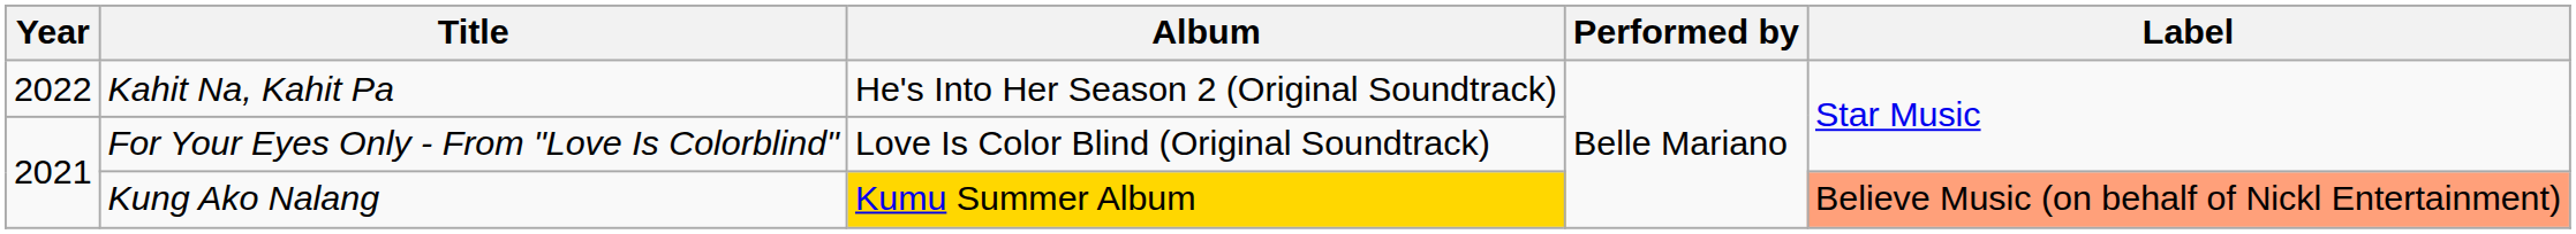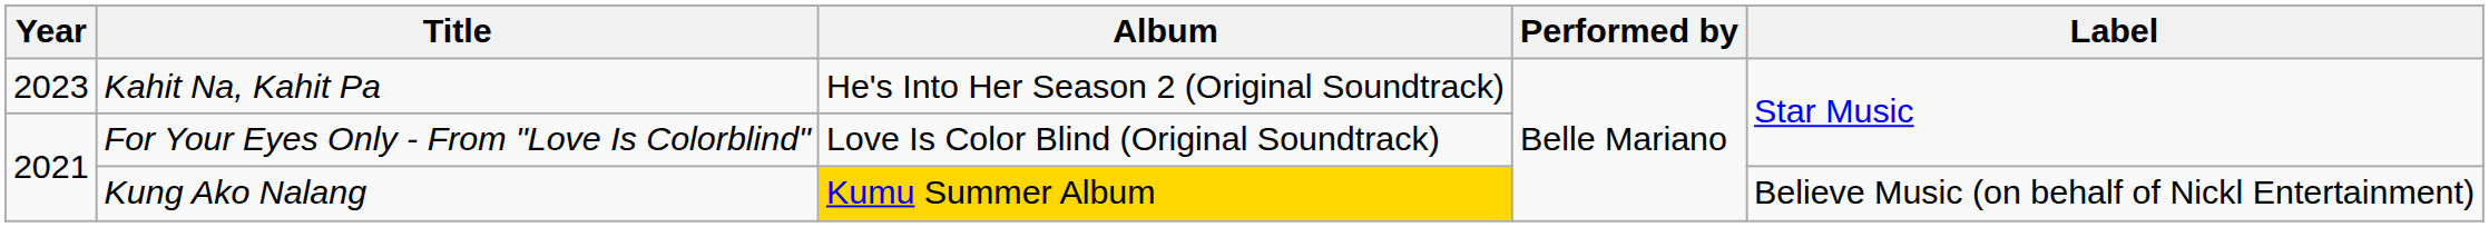Kahit Na, Kahit Pa | Year: 2022 -> 2023
Kung Ako Nalang | Label: lightsalmon background -> no background
